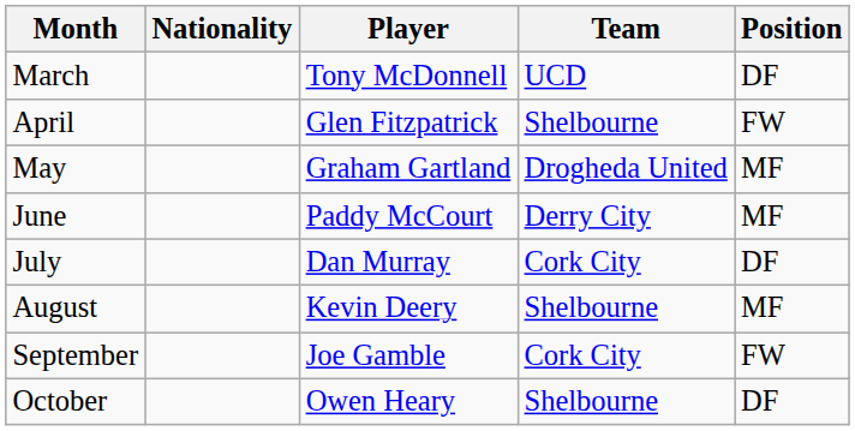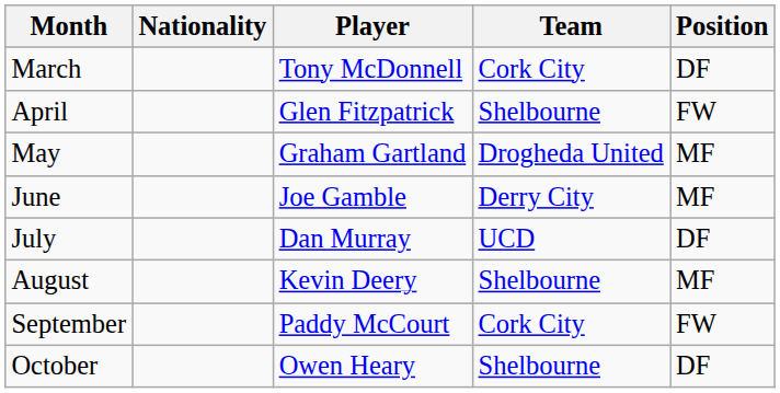March | Team: UCD -> Cork City
June | Player: Paddy McCourt -> Joe Gamble
July | Team: Cork City -> UCD
September | Player: Joe Gamble -> Paddy McCourt
